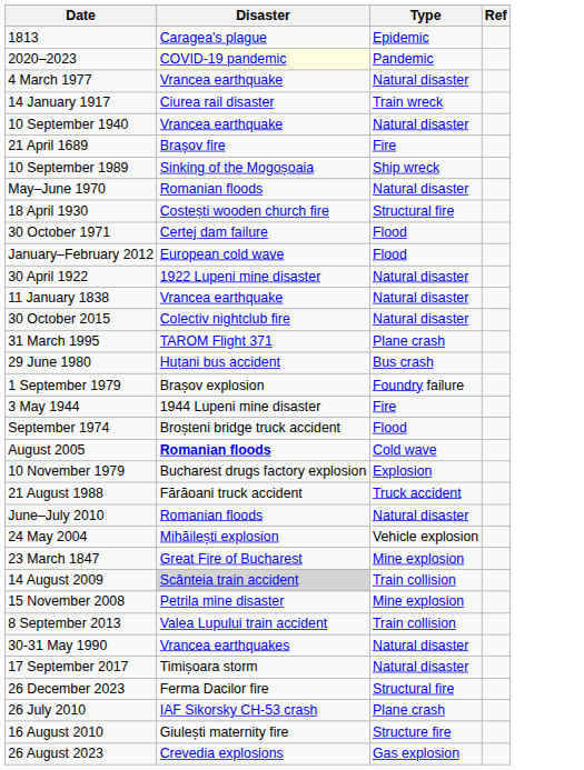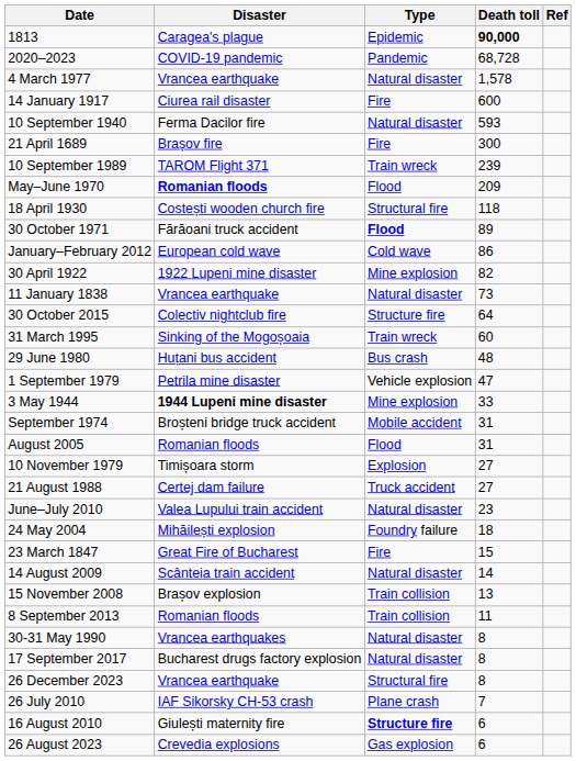+ column: Death toll | 90,000 | 68,728 | 1,578 | 600 | 593 | 300 | 239 | 209 | 118 | 89 | 86 | 82 | 73 | 64 | 60 | 48 | 47 | 33 | 31 | 31 | 27 | 27 | 23 | 18 | 15 | 14 | 13 | 11 | 8 | 8 | 8 | 7 | 6 | 6
2020–2023 | Disaster: lightyellow background -> no background
14 January 1917 | Type: Train wreck -> Fire
10 September 1940 | Disaster: Vrancea earthquake -> Ferma Dacilor fire
10 September 1989 | Disaster: Sinking of the Mogoșoaia -> TAROM Flight 371
10 September 1989 | Type: Ship wreck -> Train wreck
May–June 1970 | Disaster: normal -> bold
May–June 1970 | Type: Natural disaster -> Flood
30 October 1971 | Disaster: Certej dam failure -> Fărăoani truck accident
30 October 1971 | Type: normal -> bold
January–February 2012 | Type: Flood -> Cold wave
30 April 1922 | Type: Natural disaster -> Mine explosion
30 October 2015 | Type: Natural disaster -> Structure fire
31 March 1995 | Disaster: TAROM Flight 371 -> Sinking of the Mogoșoaia
31 March 1995 | Type: Plane crash -> Train wreck
1 September 1979 | Disaster: Brașov explosion -> Petrila mine disaster
1 September 1979 | Type: Foundry failure -> Vehicle explosion
3 May 1944 | Disaster: normal -> bold
3 May 1944 | Type: Fire -> Mine explosion
September 1974 | Type: Flood -> Mobile accident
August 2005 | Disaster: bold -> normal
August 2005 | Type: Cold wave -> Flood
10 November 1979 | Disaster: Bucharest drugs factory explosion -> Timișoara storm
21 August 1988 | Disaster: Fărăoani truck accident -> Certej dam failure
June–July 2010 | Disaster: Romanian floods -> Valea Lupului train accident
24 May 2004 | Type: Vehicle explosion -> Foundry failure
23 March 1847 | Type: Mine explosion -> Fire
14 August 2009 | Disaster: lightgrey background -> no background
14 August 2009 | Type: Train collision -> Natural disaster
15 November 2008 | Disaster: Petrila mine disaster -> Brașov explosion
15 November 2008 | Type: Mine explosion -> Train collision
8 September 2013 | Disaster: Valea Lupului train accident -> Romanian floods
17 September 2017 | Disaster: Timișoara storm -> Bucharest drugs factory explosion
26 December 2023 | Disaster: Ferma Dacilor fire -> Vrancea earthquake
16 August 2010 | Type: normal -> bold
